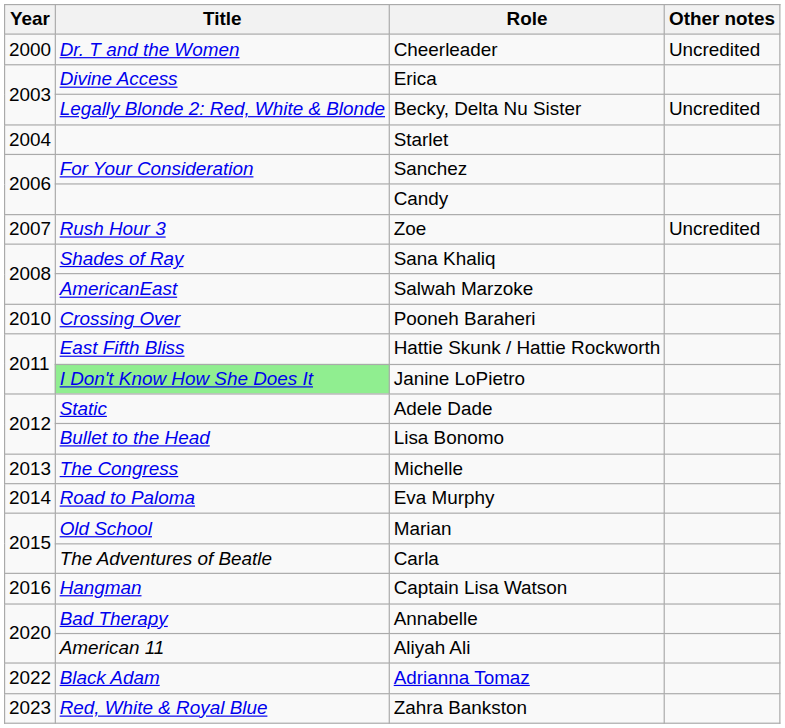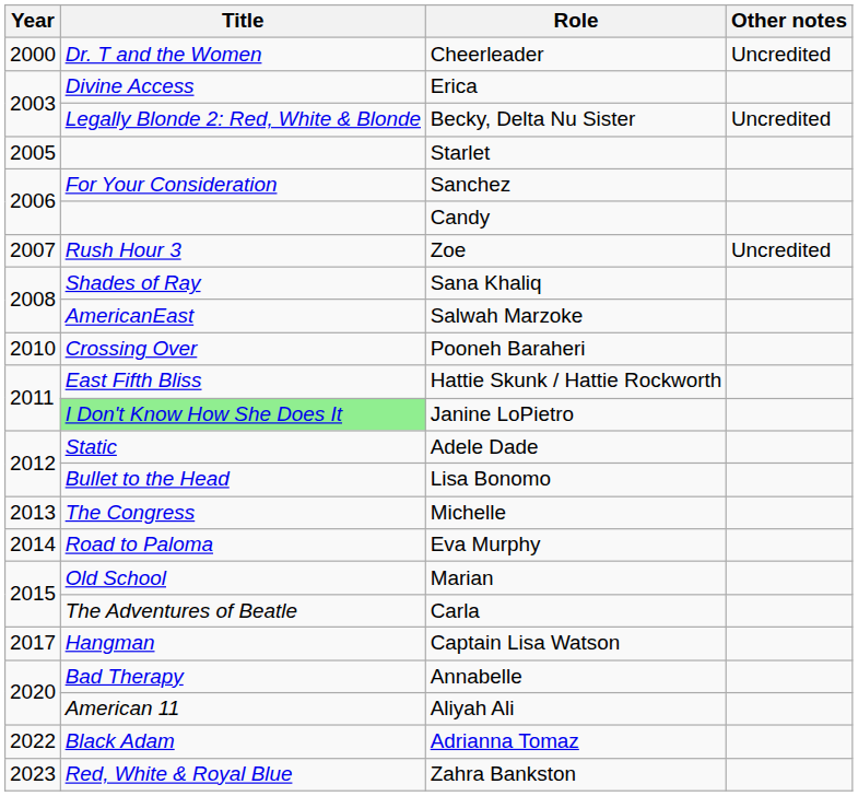Starlet | Year: 2004 -> 2005
Captain Lisa Watson | Year: 2016 -> 2017
